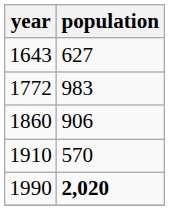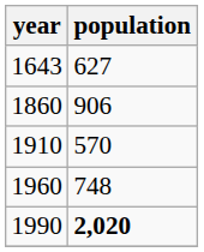- row: 1772 | 983
+ row: 1960 | 748
